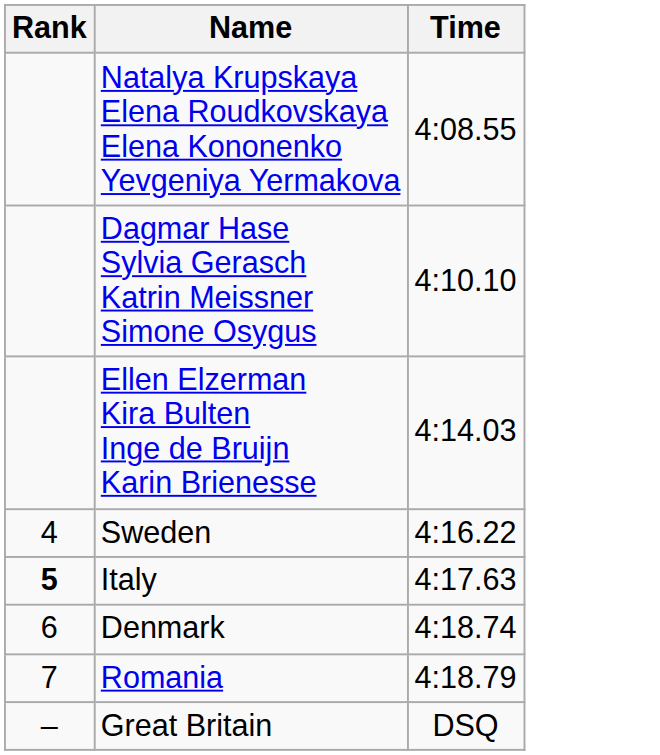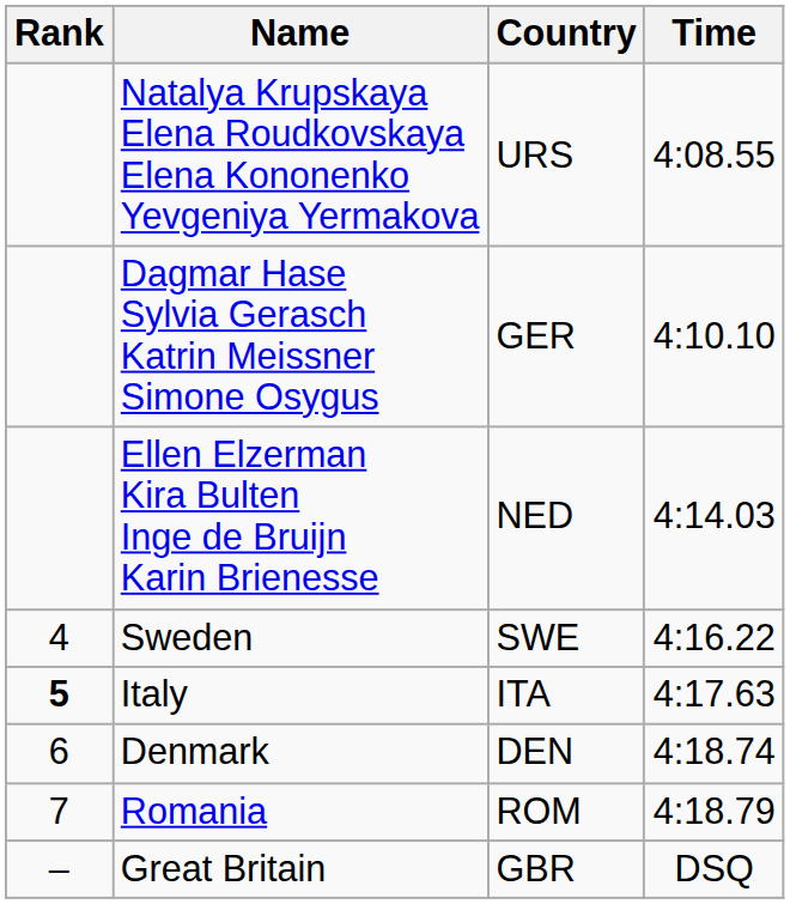+ column: Country | URS | GER | NED | SWE | ITA | DEN | ROM | GBR
